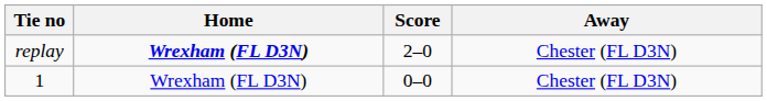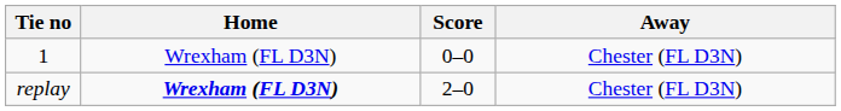rows swapped: 1 <-> replay
